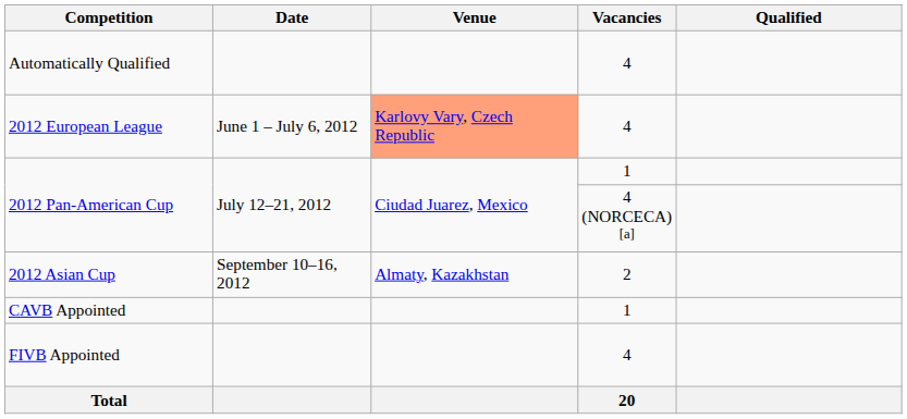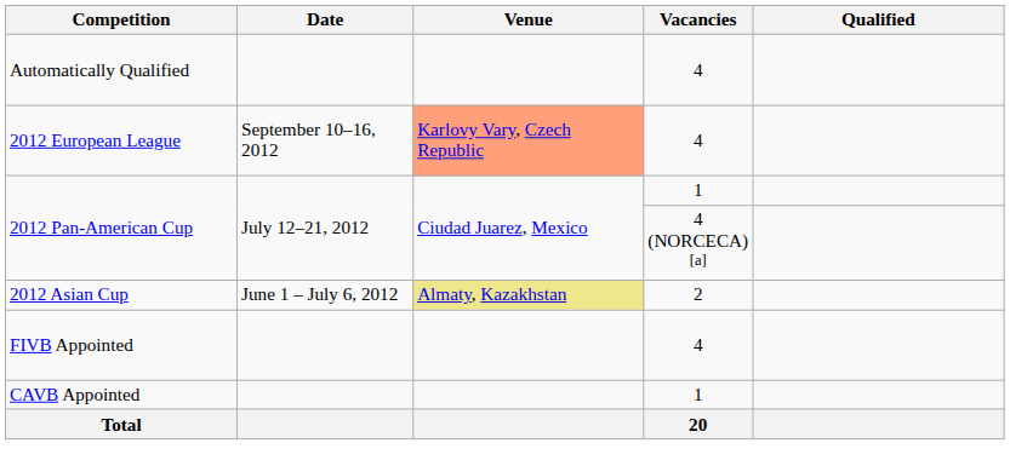2012 European League | Date: June 1 – July 6, 2012 -> September 10–16, 2012
2012 Asian Cup | Date: September 10–16, 2012 -> June 1 – July 6, 2012
2012 Asian Cup | Venue: no background -> khaki background
rows swapped: FIVB Appointed <-> CAVB Appointed
